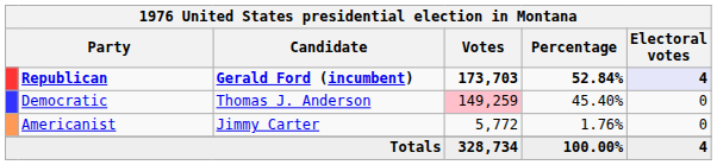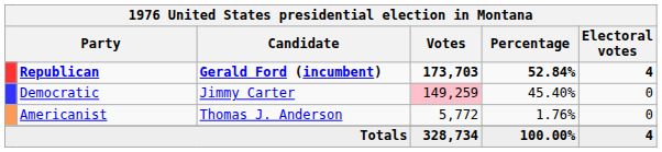Republican | Electoral votes: lavender background -> no background
Democratic | Candidate: Thomas J. Anderson -> Jimmy Carter
Americanist | Candidate: Jimmy Carter -> Thomas J. Anderson
